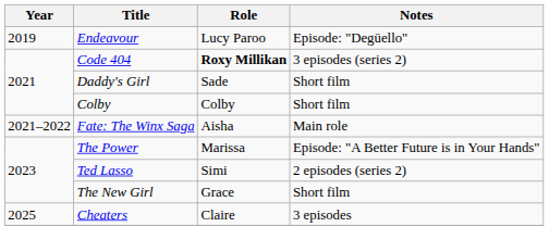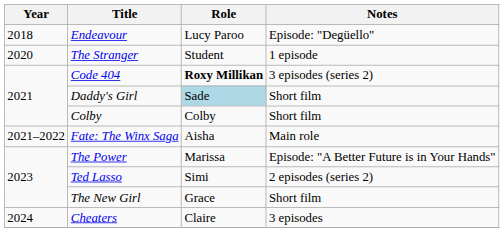Endeavour | Year: 2019 -> 2018
+ row: 2020 | The Stranger | Student | 1 episode
Daddy's Girl | Role: no background -> lightblue background
Cheaters | Year: 2025 -> 2024
